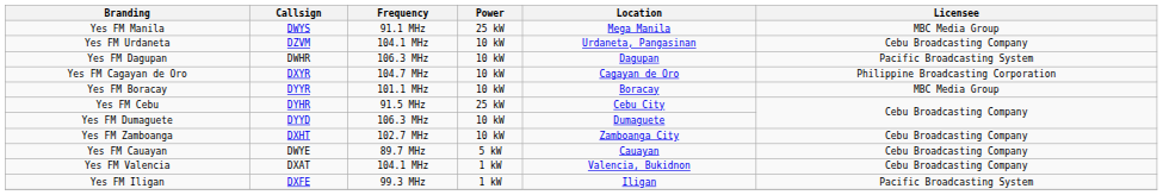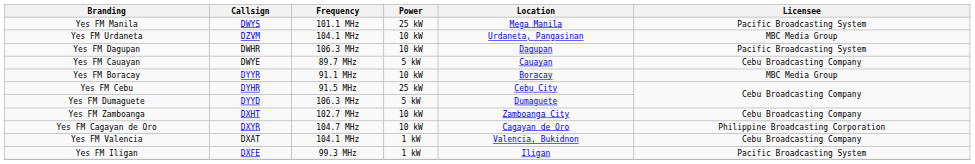Yes FM Manila | Frequency: 91.1 MHz -> 101.1 MHz
Yes FM Manila | Licensee: MBC Media Group -> Pacific Broadcasting System
Yes FM Urdaneta | Licensee: Cebu Broadcasting Company -> MBC Media Group
rows swapped: Yes FM Cauayan <-> Yes FM Cagayan de Oro
Yes FM Boracay | Frequency: 101.1 MHz -> 91.1 MHz
Yes FM Dumaguete | Power: 10 kW -> 5 kW
